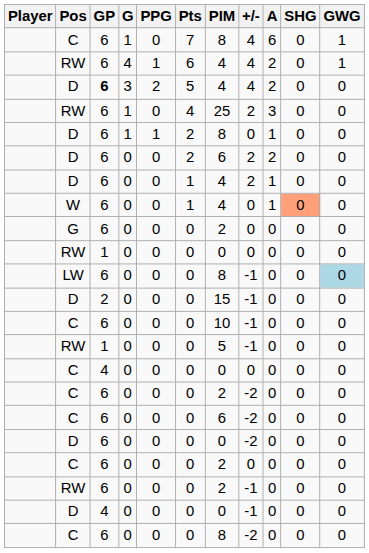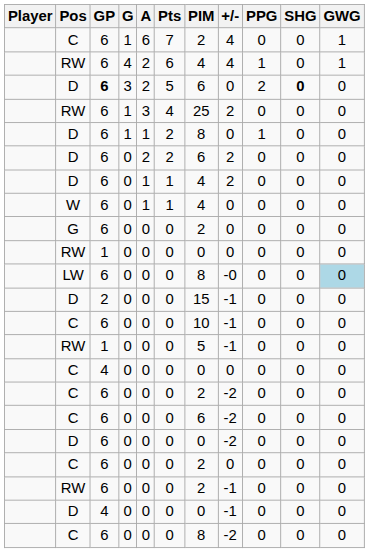columns swapped: A <-> PPG
C / 1 | PIM: 8 -> 2
D / 3 | PIM: 4 -> 6
D / 3 | +/-: 4 -> 0
D / 3 | SHG: normal -> bold
W | SHG: lightsalmon background -> no background
LW | +/-: -1 -> -0
